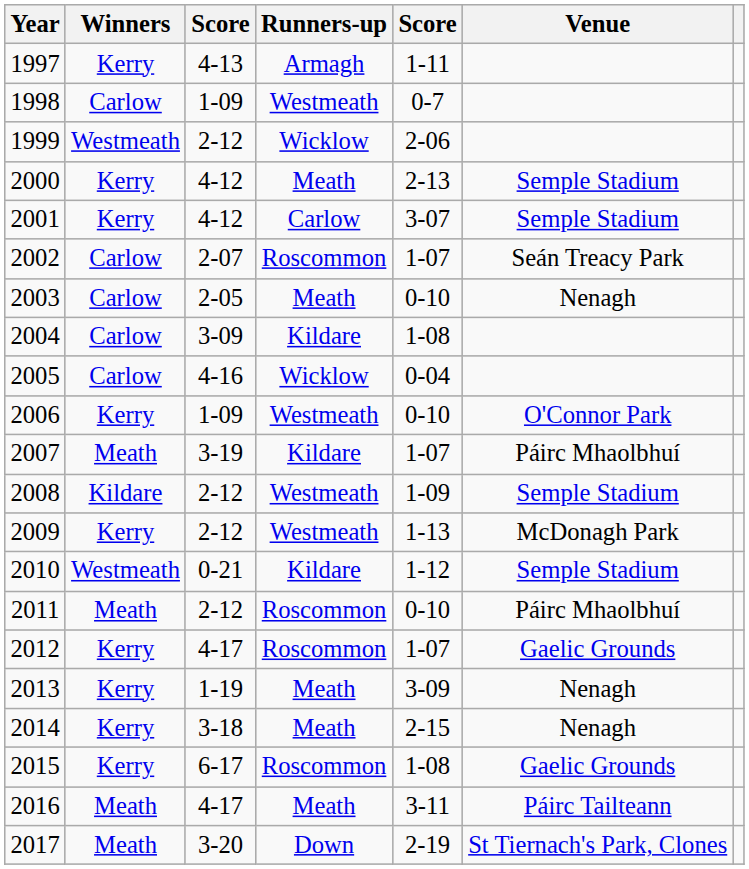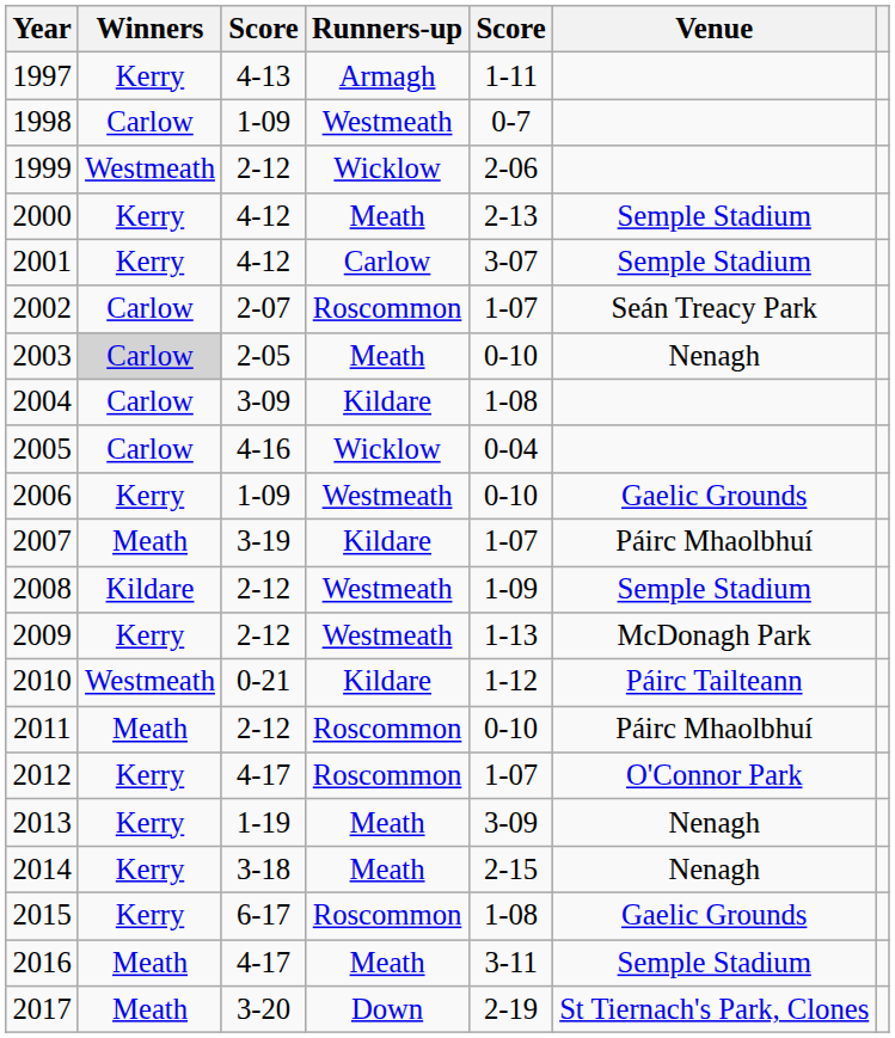2003 | Winners: no background -> lightgrey background
2006 | Venue: O'Connor Park -> Gaelic Grounds
2010 | Venue: Semple Stadium -> Páirc Tailteann
2012 | Venue: Gaelic Grounds -> O'Connor Park
2016 | Venue: Páirc Tailteann -> Semple Stadium
